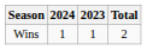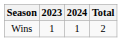columns swapped: 2023 <-> 2024
